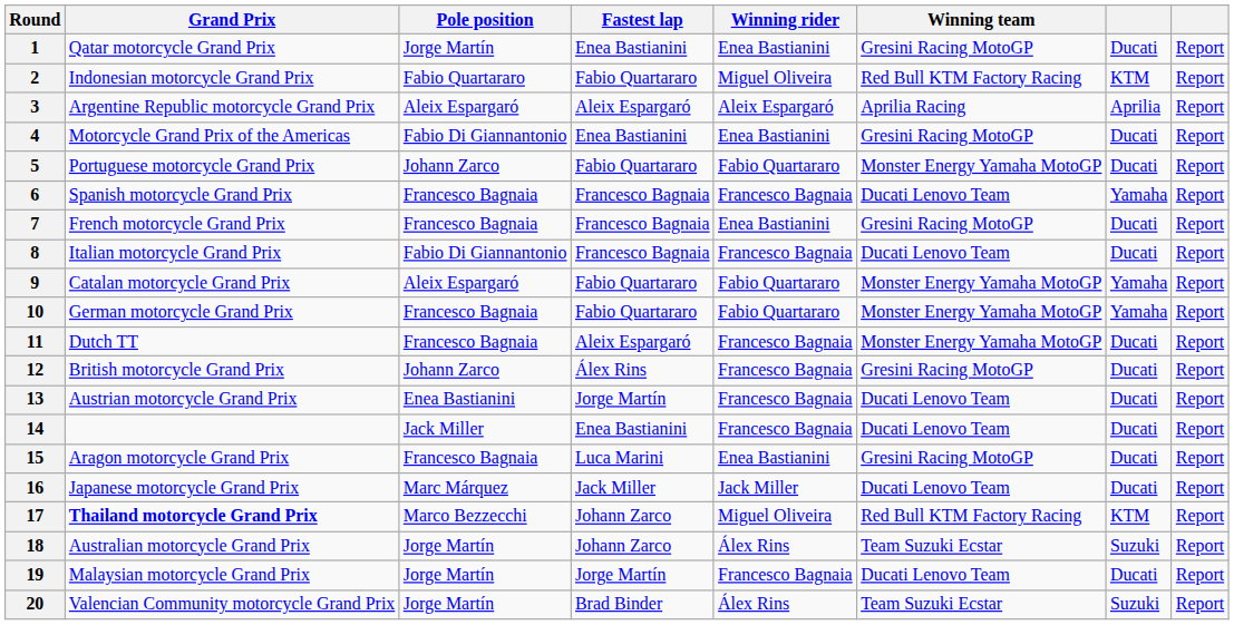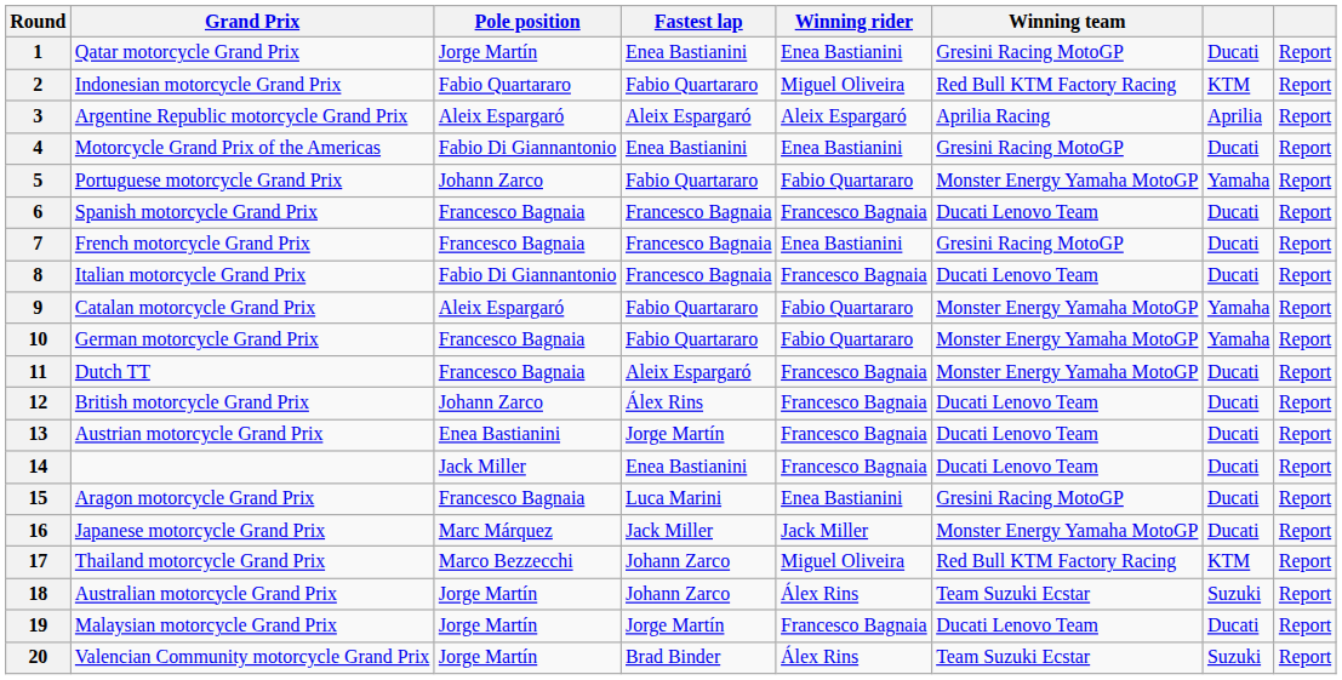5 | column 7: Ducati -> Yamaha
6 | column 7: Yamaha -> Ducati
12 | Winning team: Gresini Racing MotoGP -> Ducati Lenovo Team
16 | Winning team: Ducati Lenovo Team -> Monster Energy Yamaha MotoGP
17 | Grand Prix: bold -> normal
